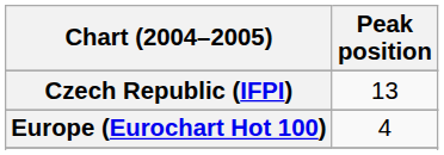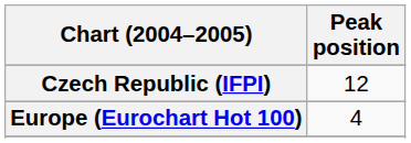Czech Republic (IFPI) | Peak position: 13 -> 12
